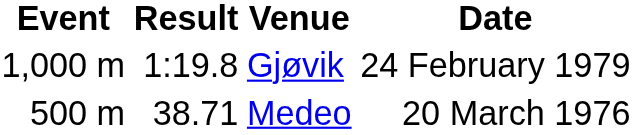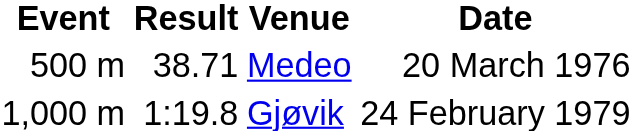rows swapped: Medeo <-> Gjøvik
